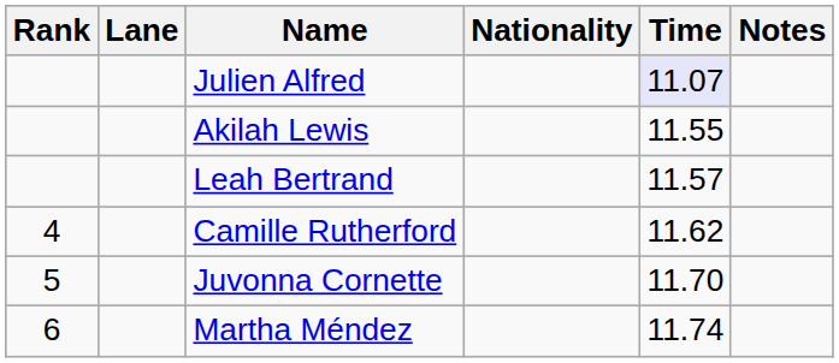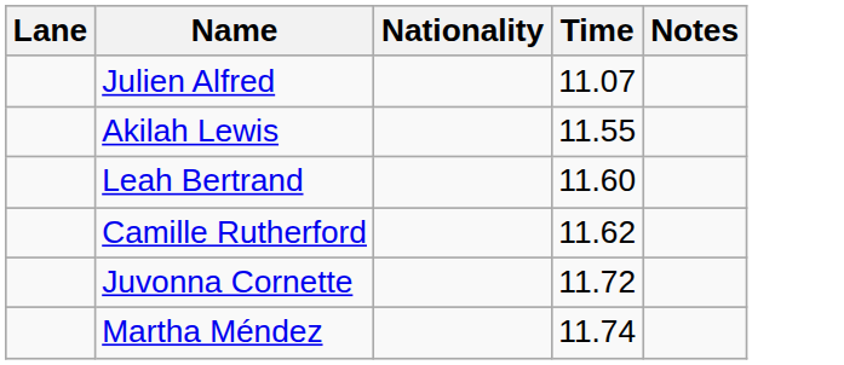- column: Rank | 4 | 5 | 6
Julien Alfred | Time: lavender background -> no background
Leah Bertrand | Time: 11.57 -> 11.60
Juvonna Cornette | Time: 11.70 -> 11.72
